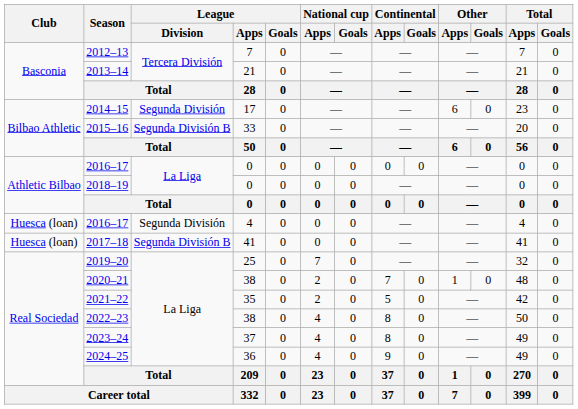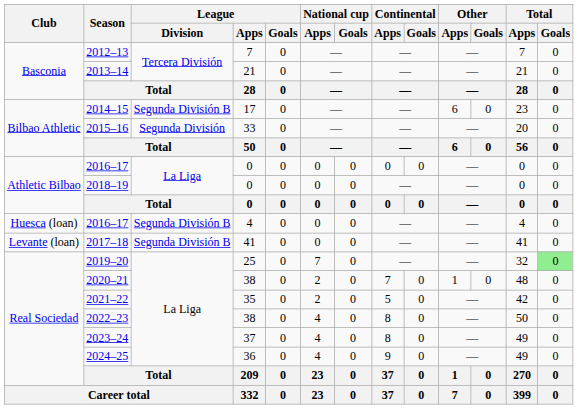2014–15 | League / Division: Segunda División -> Segunda División B
2015–16 | League / Division: Segunda División B -> Segunda División
2016–17 / 4 | League / Division: Segunda División -> Segunda División B
2017–18 | Club: Huesca (loan) -> Levante (loan)
2019–20 | Total / Goals: no background -> lightgreen background
